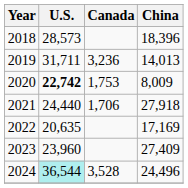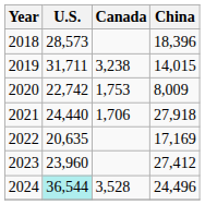2019 | Canada: 3,236 -> 3,238
2019 | China: 14,013 -> 14,015
2020 | U.S.: bold -> normal
2023 | China: 27,409 -> 27,412
